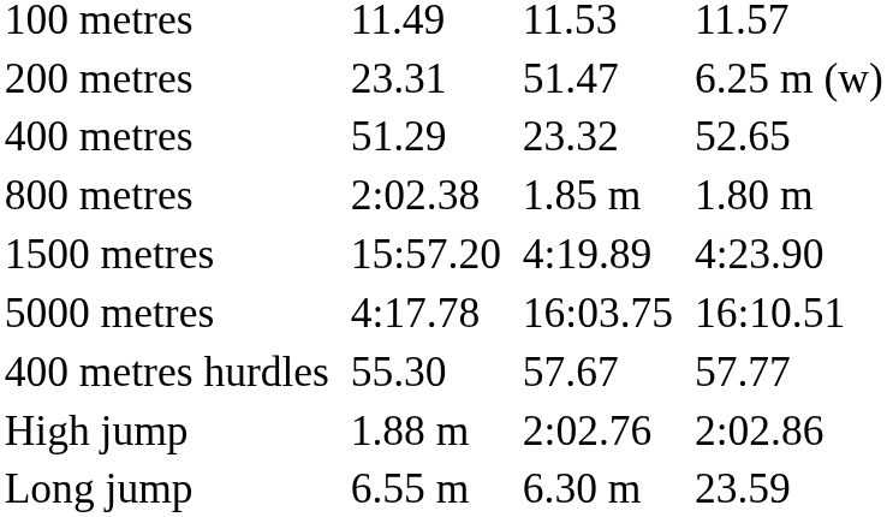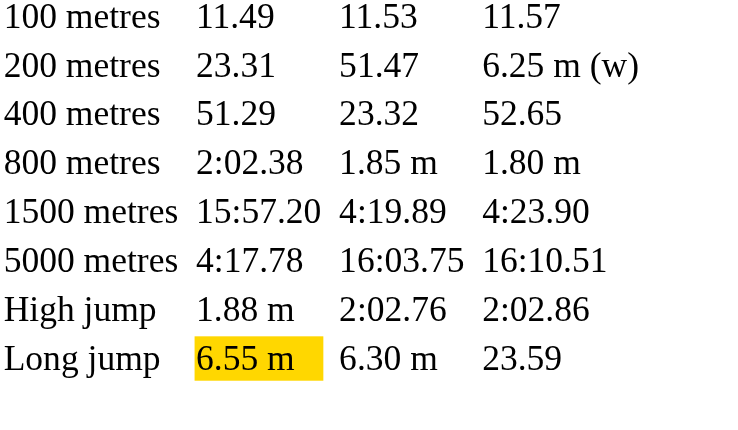- row: 400 metres hurdles | 55.30 | 57.67 | 57.77
Long jump | column 3: no background -> gold background
